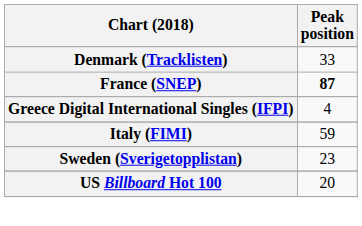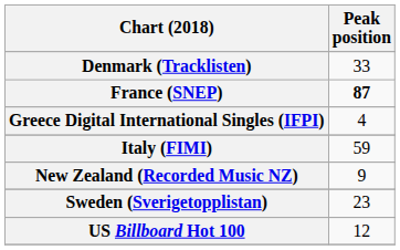+ row: New Zealand (Recorded Music NZ) | 9
US Billboard Hot 100 | Peak position: 20 -> 12
